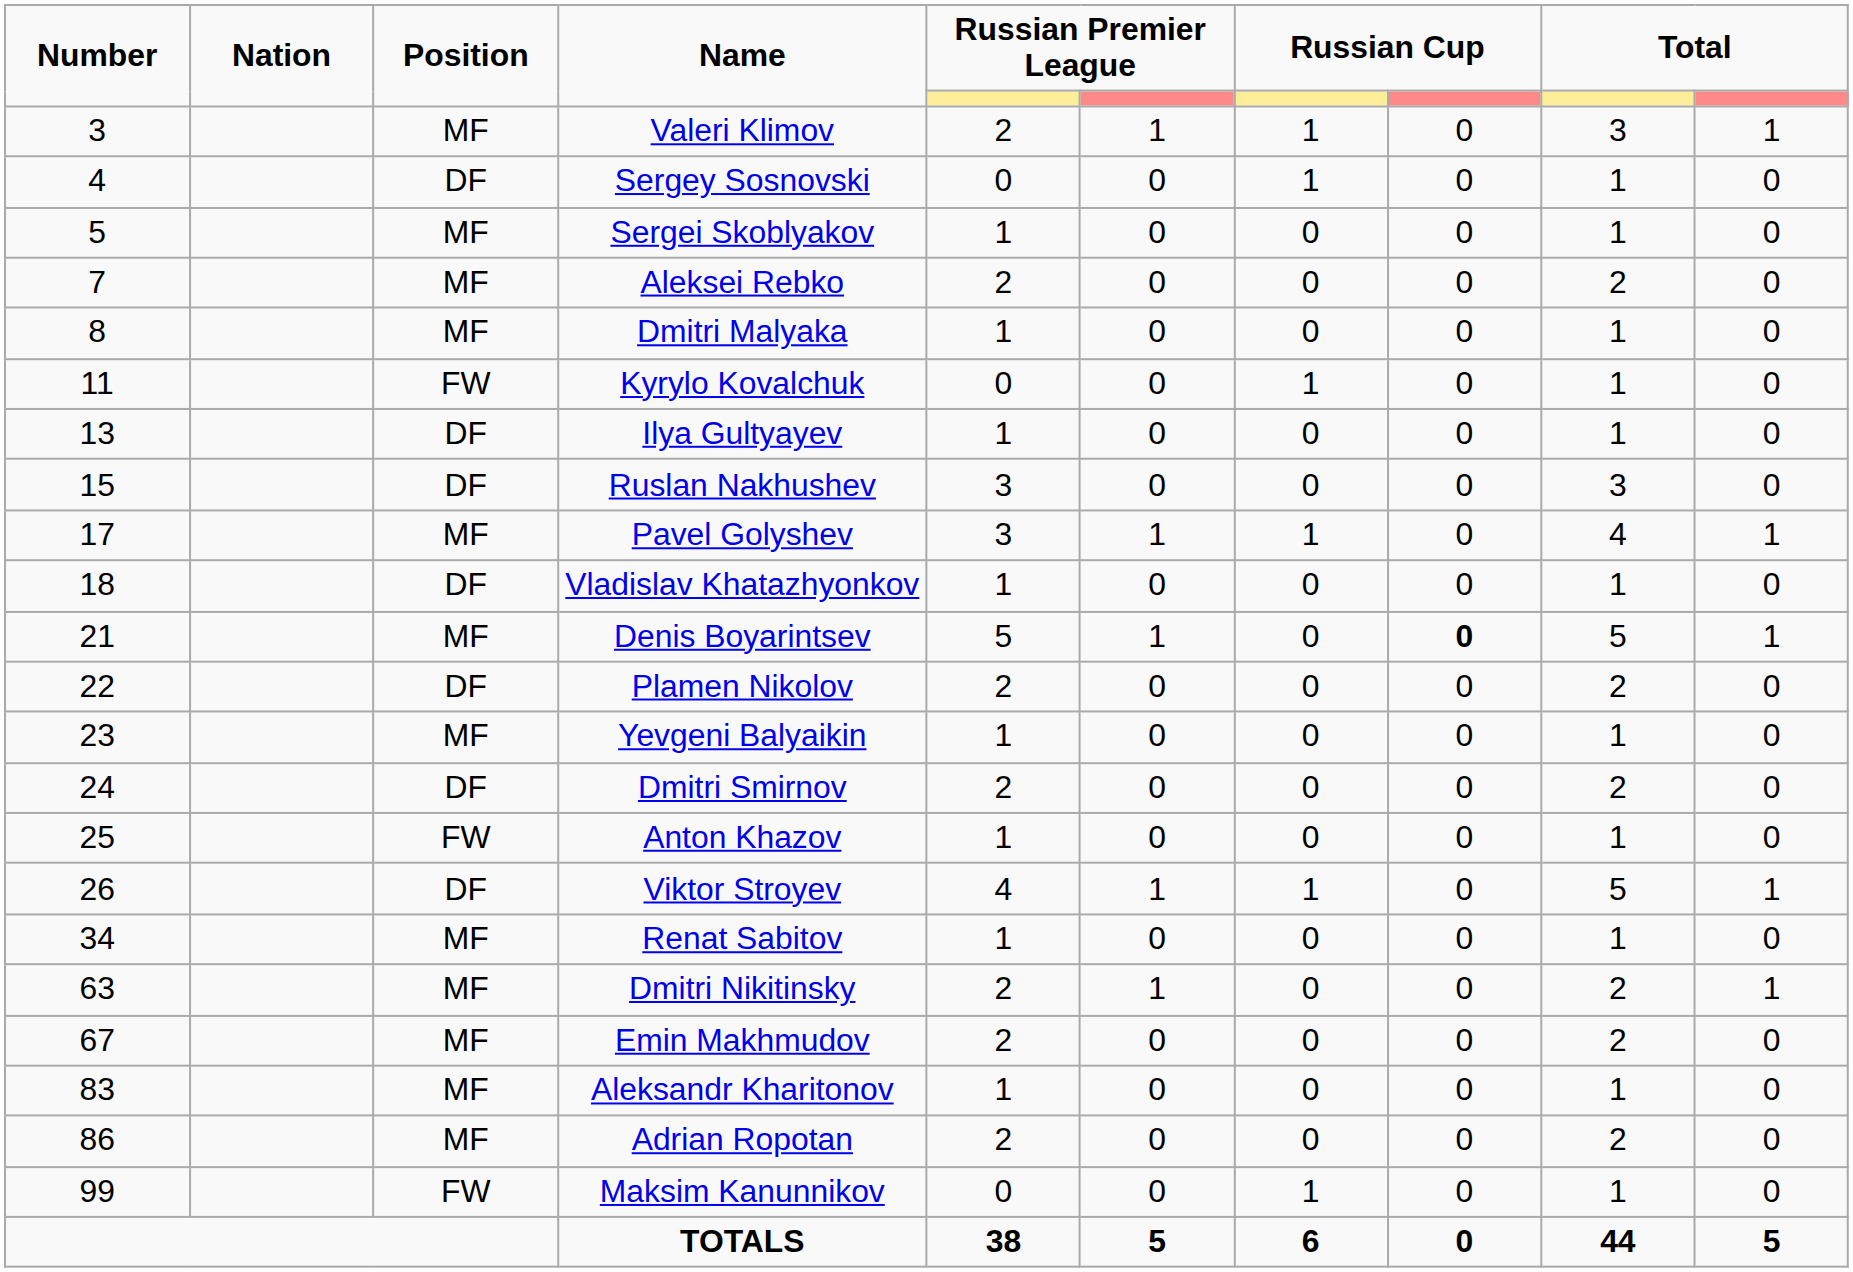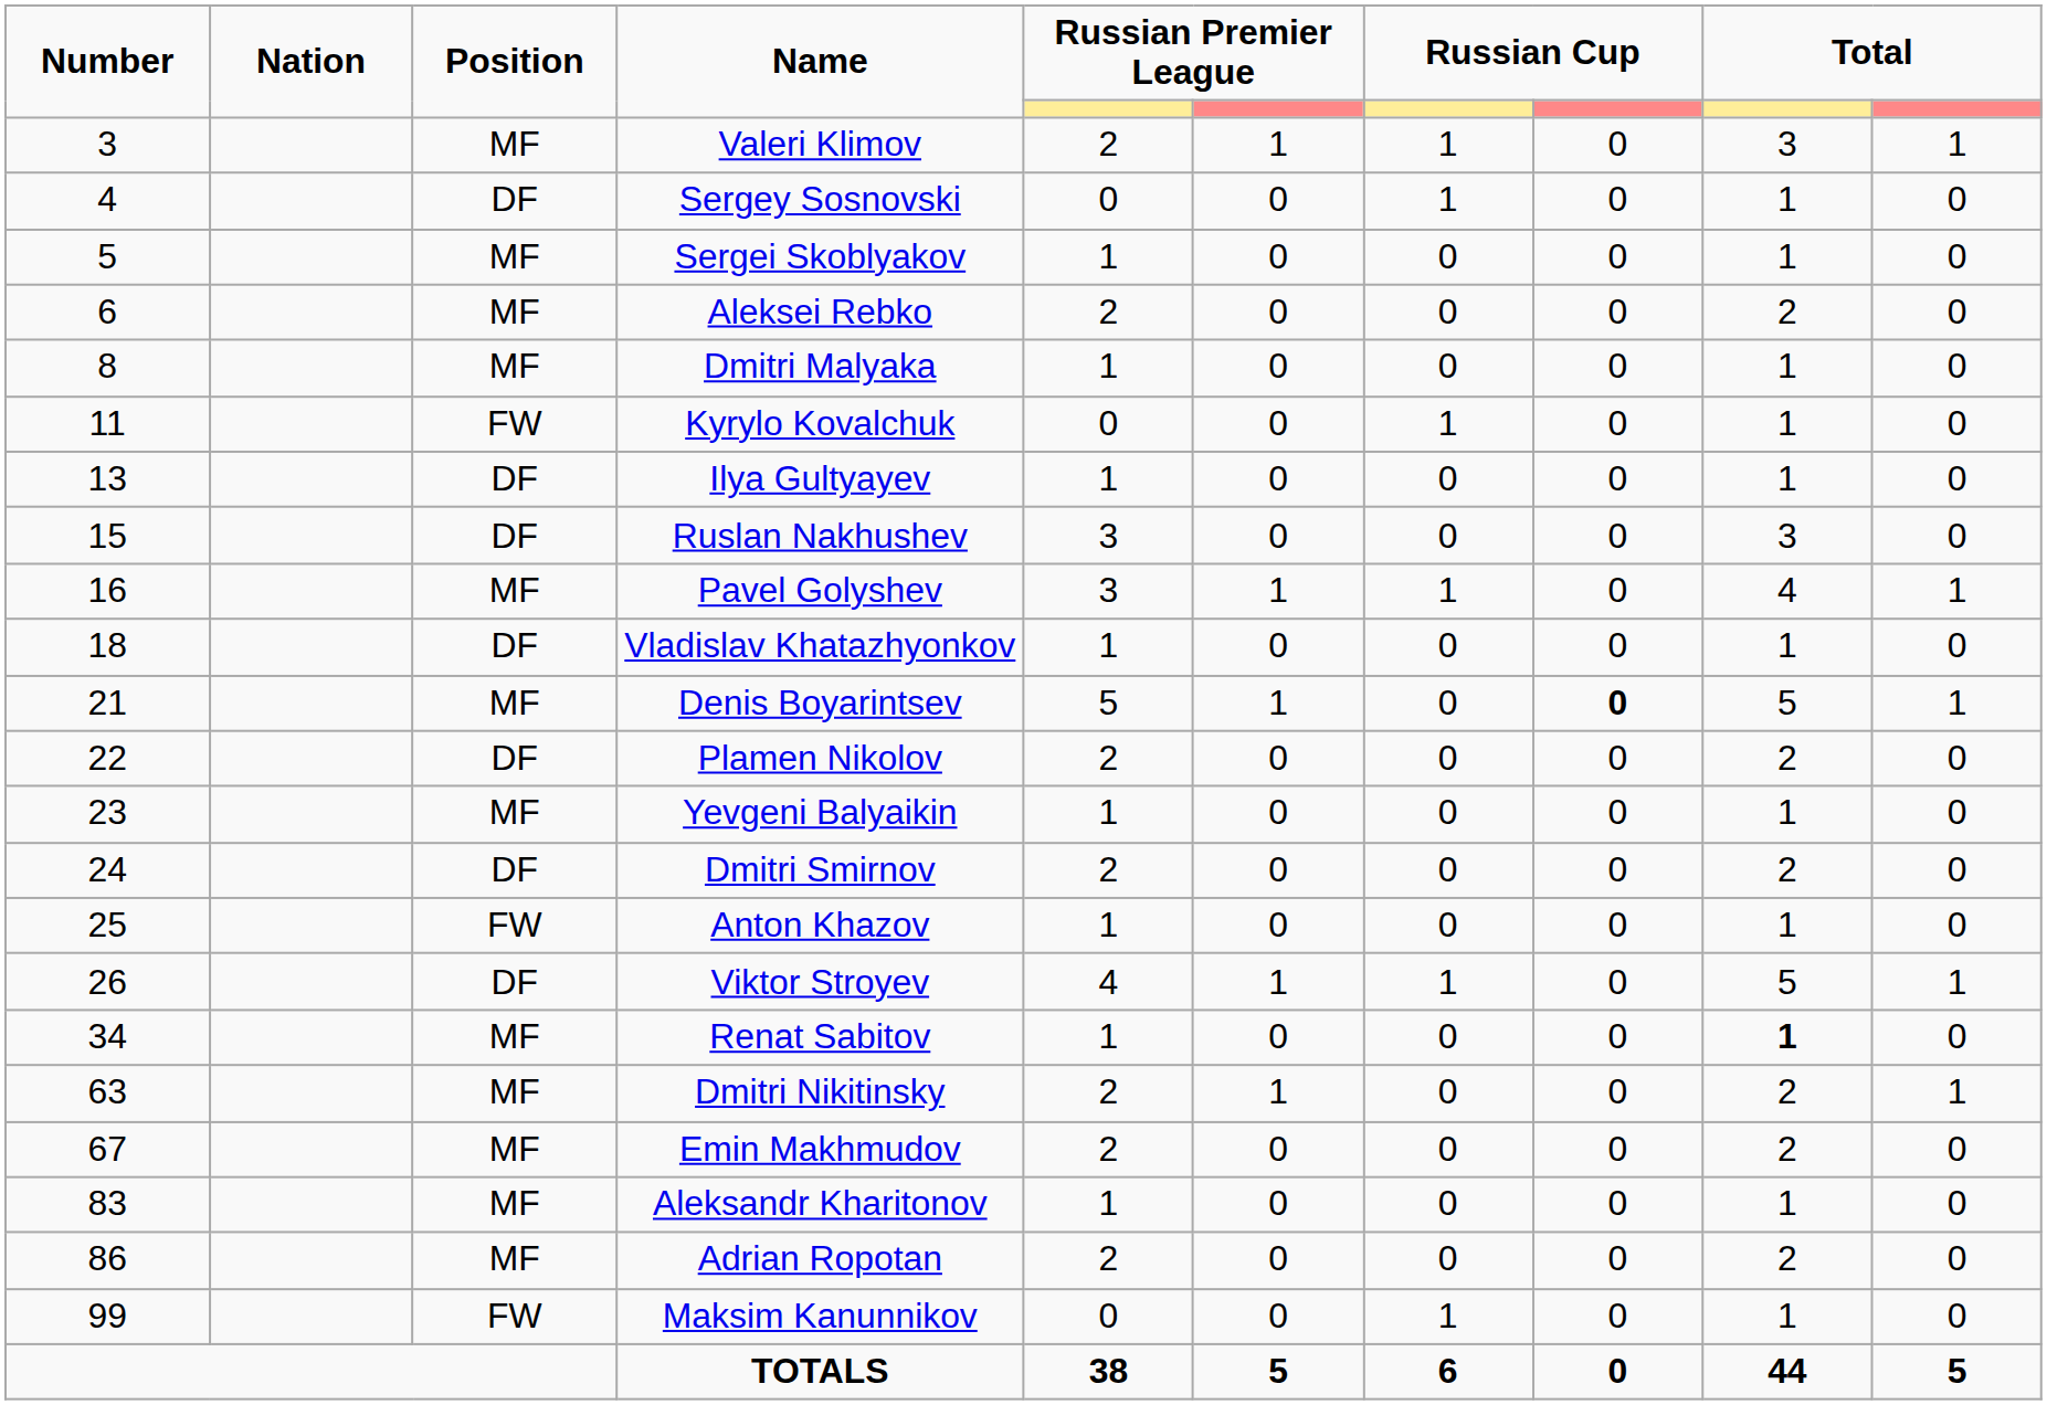Aleksei Rebko | Number: 7 -> 6
Pavel Golyshev | Number: 17 -> 16
Renat Sabitov | column 9: normal -> bold
